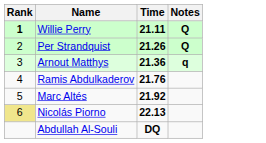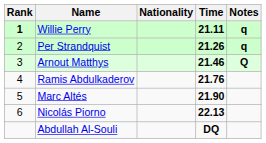+ column: Nationality
Willie Perry | Notes: Q -> q
Per Strandquist | Notes: Q -> q
Arnout Matthys | Time: 21.36 -> 21.46
Arnout Matthys | Notes: q -> Q
Marc Altés | Time: 21.92 -> 21.90
Nicolás Piorno | Rank: khaki background -> no background
